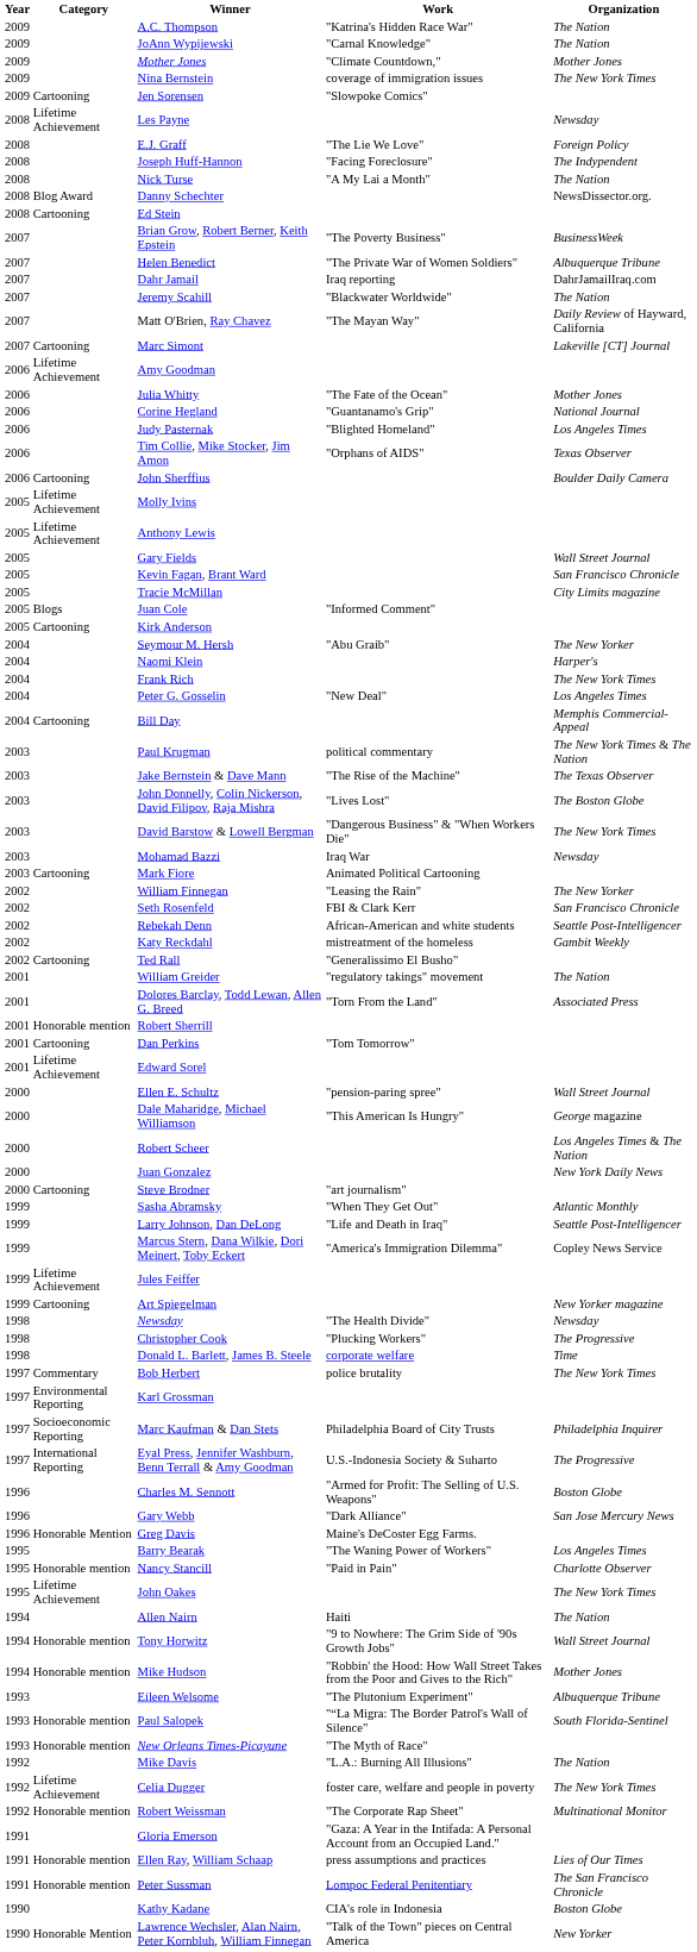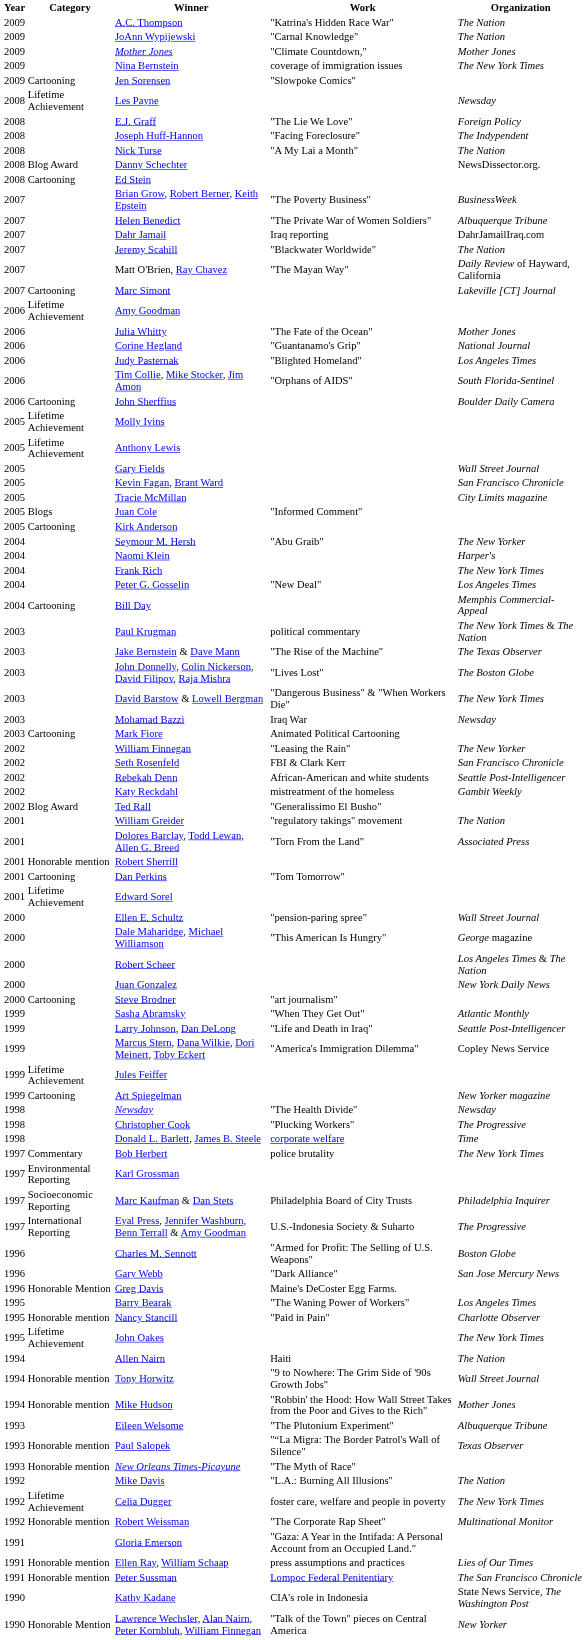Tim Collie, Mike Stocker, Jim Amon | Organization: Texas Observer -> South Florida-Sentinel
Ted Rall | Category: Cartooning -> Blog Award
Paul Salopek | Organization: South Florida-Sentinel -> Texas Observer
Kathy Kadane | Organization: Boston Globe -> State News Service, The Washington Post
